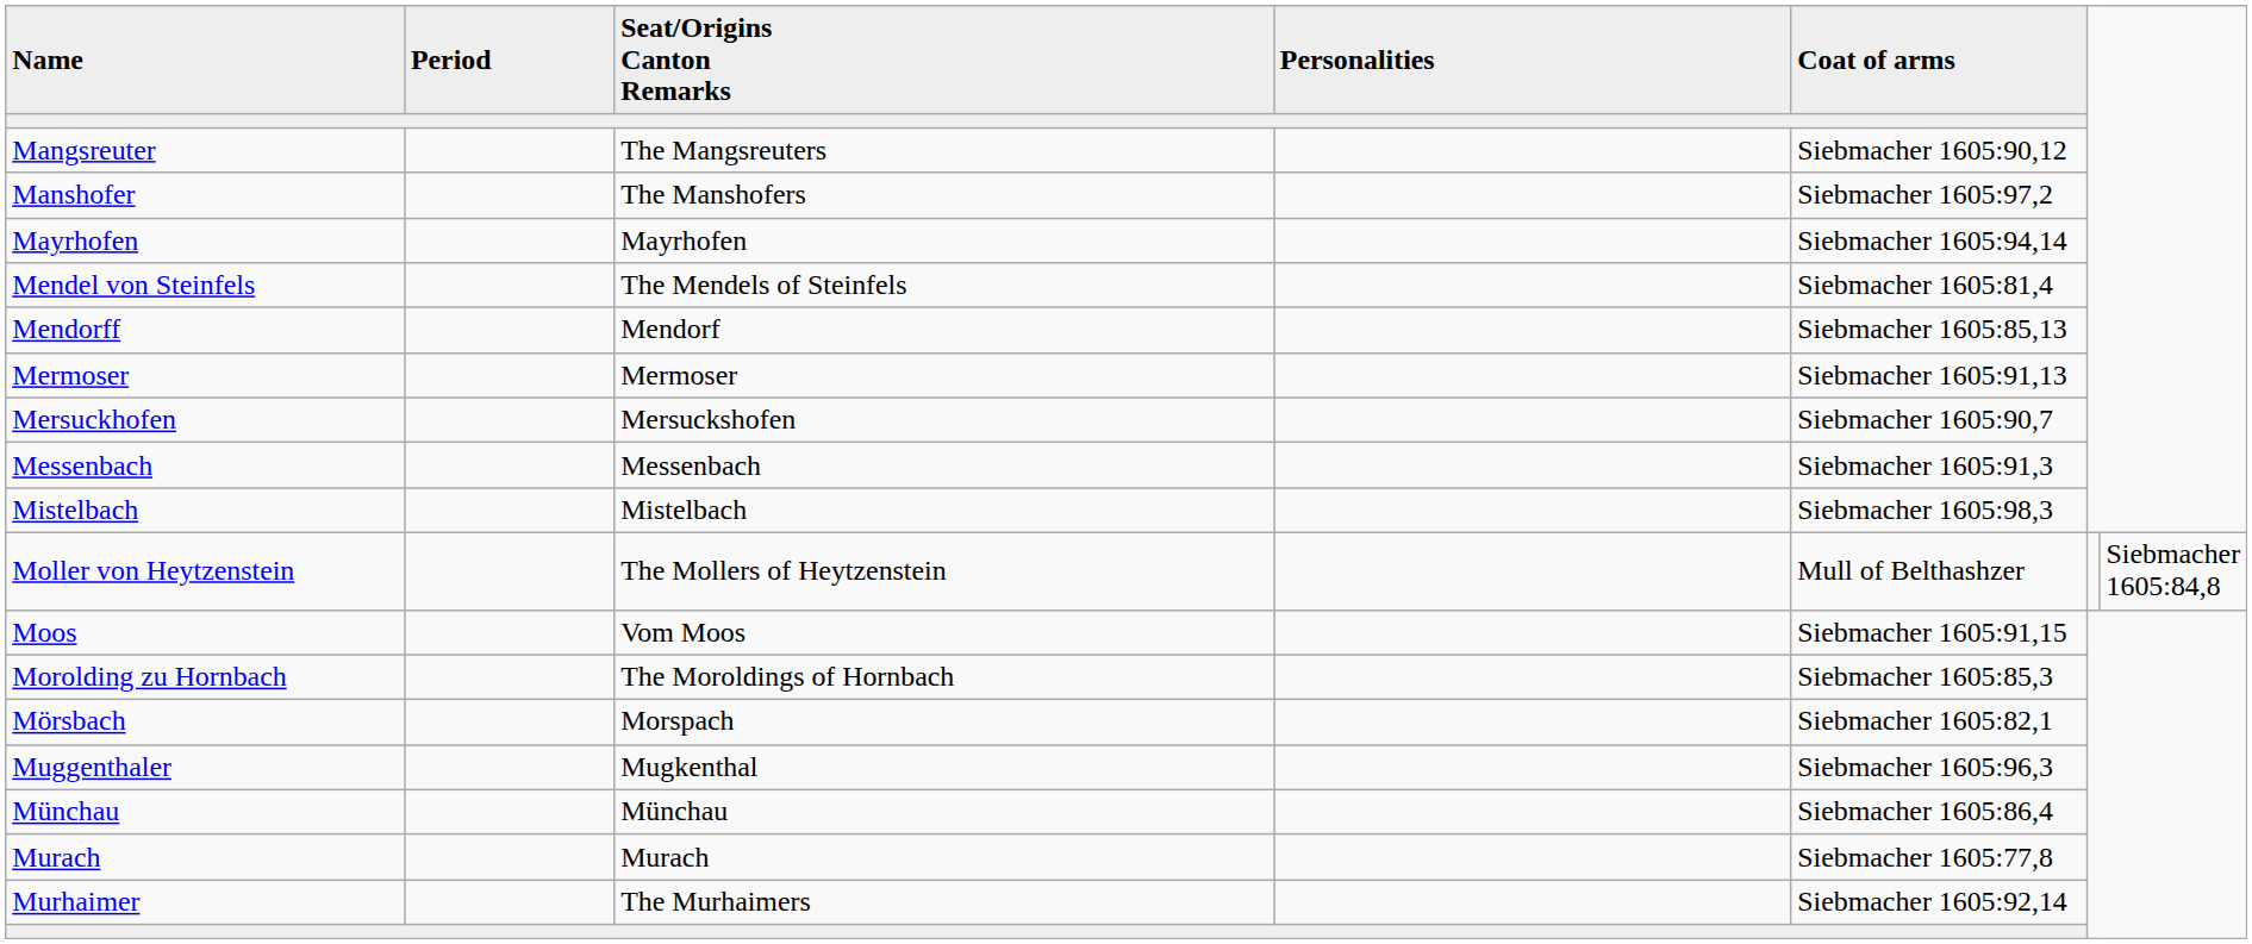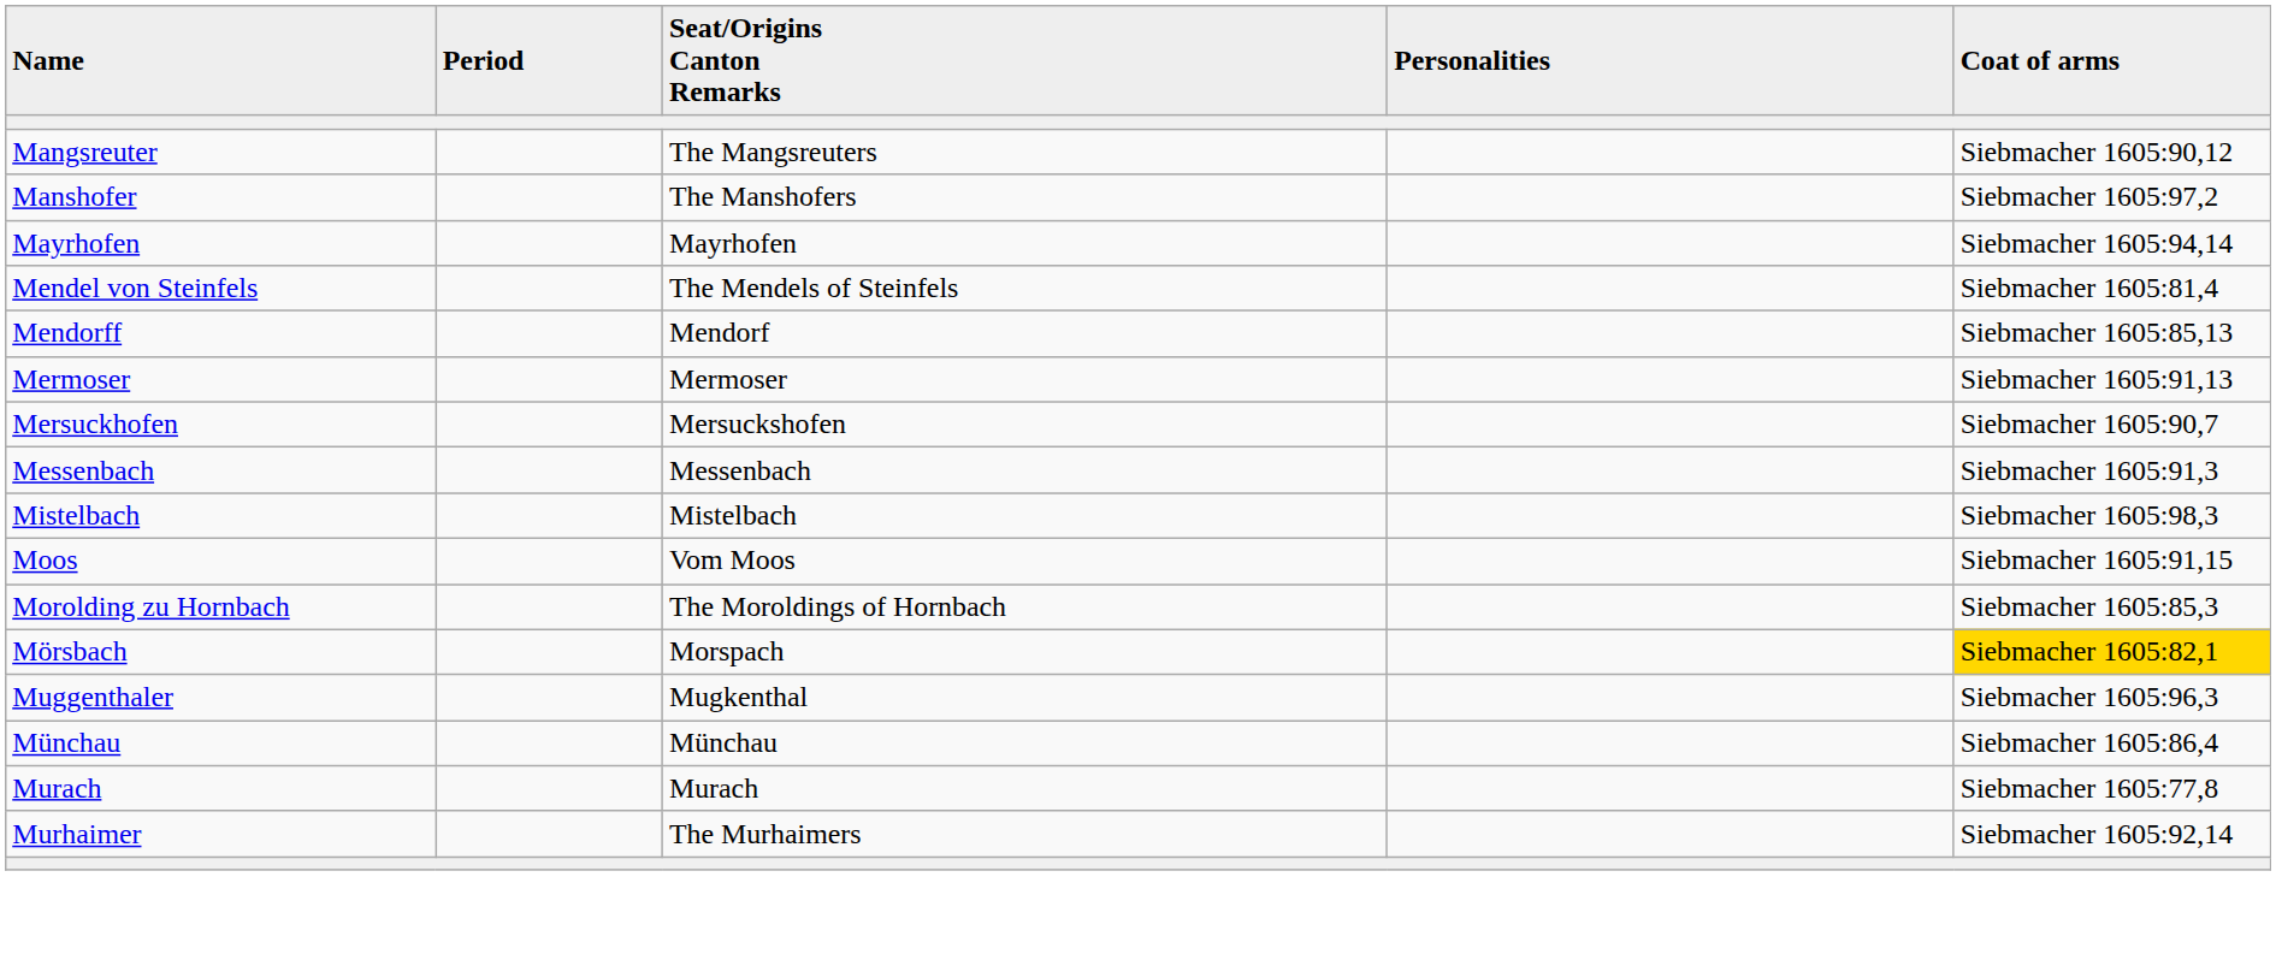- row: Moller von Heytzenstein | The Mollers of Heytzenstein | Mull of Belthashzer | Siebmacher 1605:84,8
Mörsbach | Coat of arms: no background -> gold background
